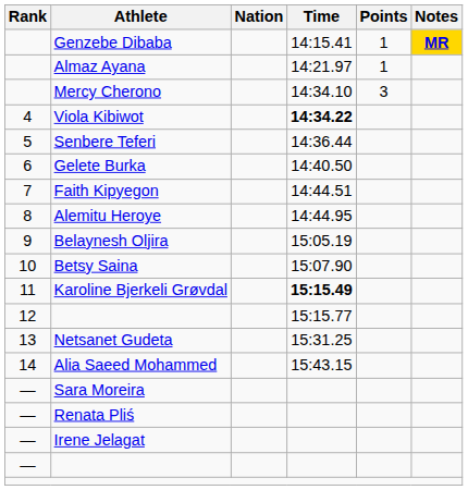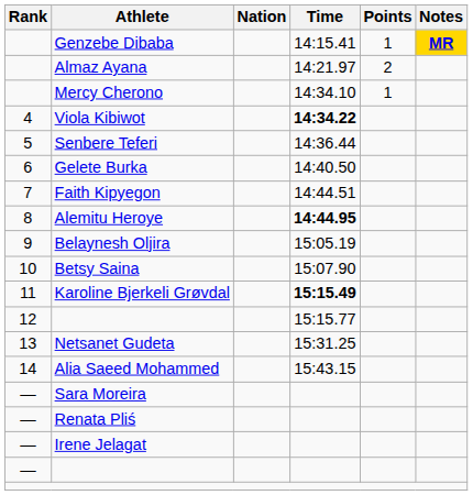Almaz Ayana | Points: 1 -> 2
Mercy Cherono | Points: 3 -> 1
Alemitu Heroye | Time: normal -> bold
